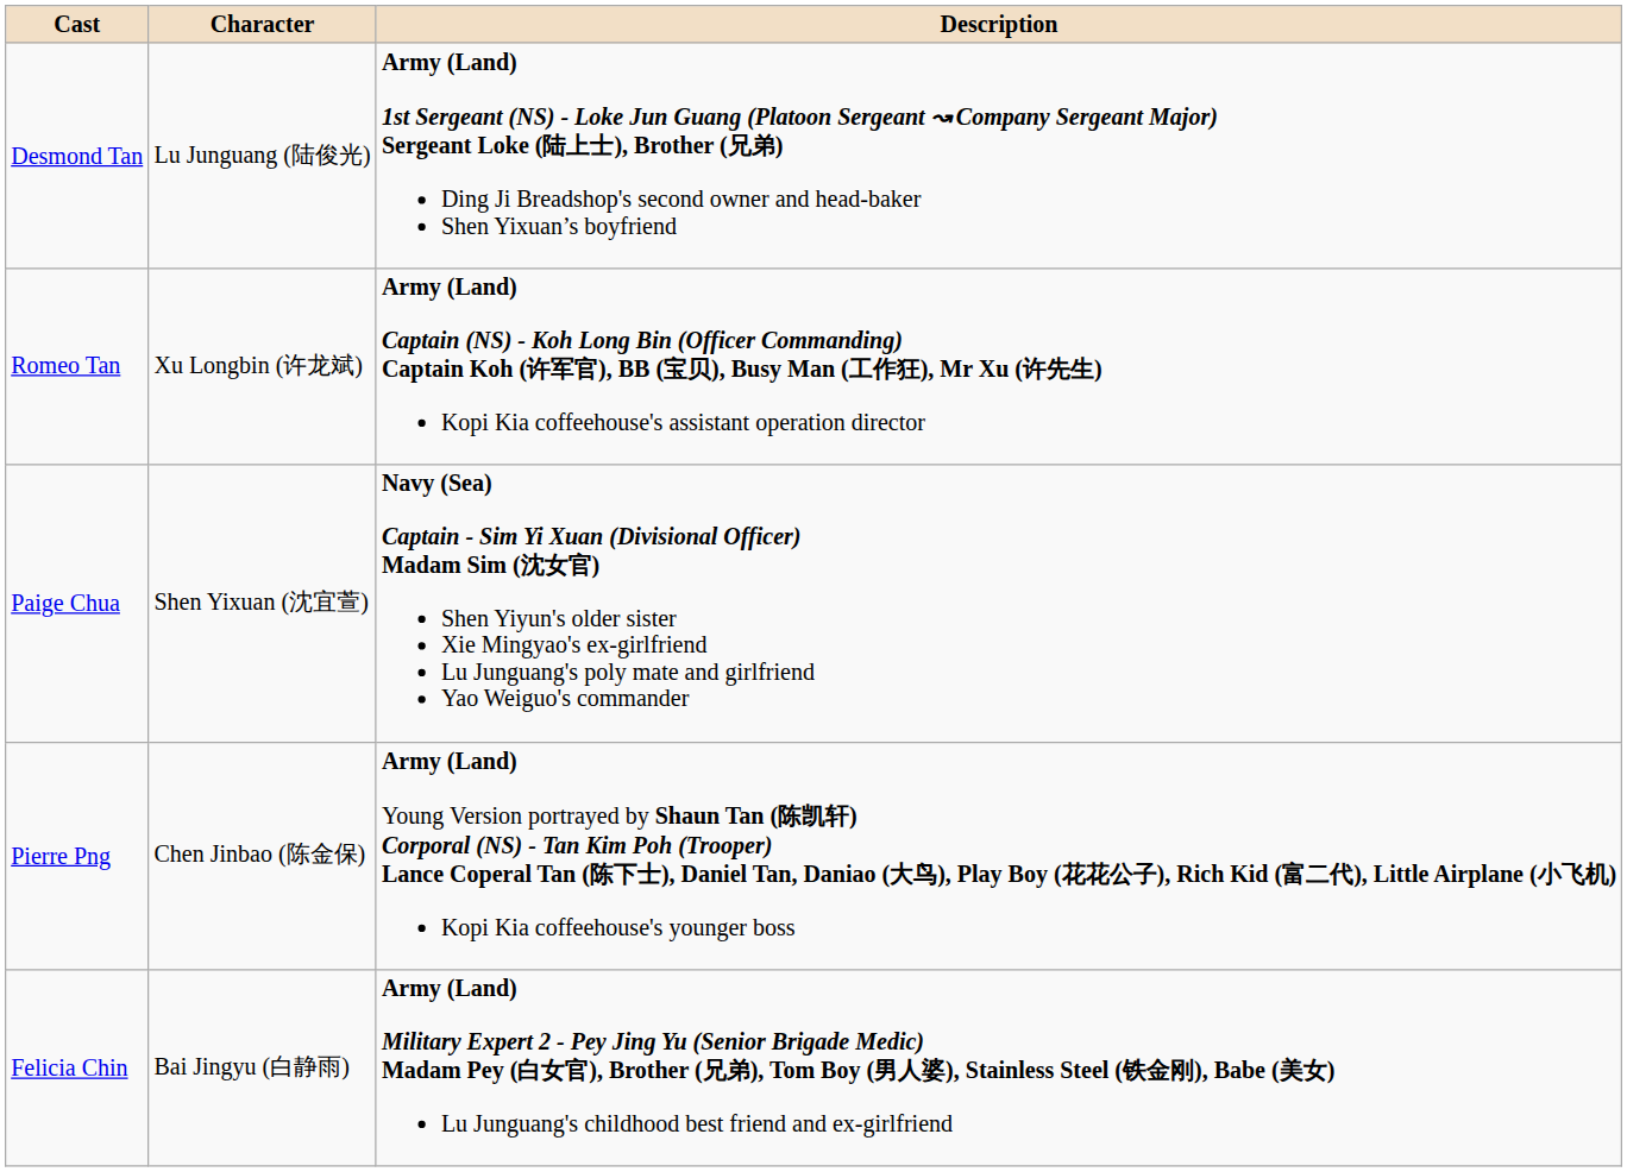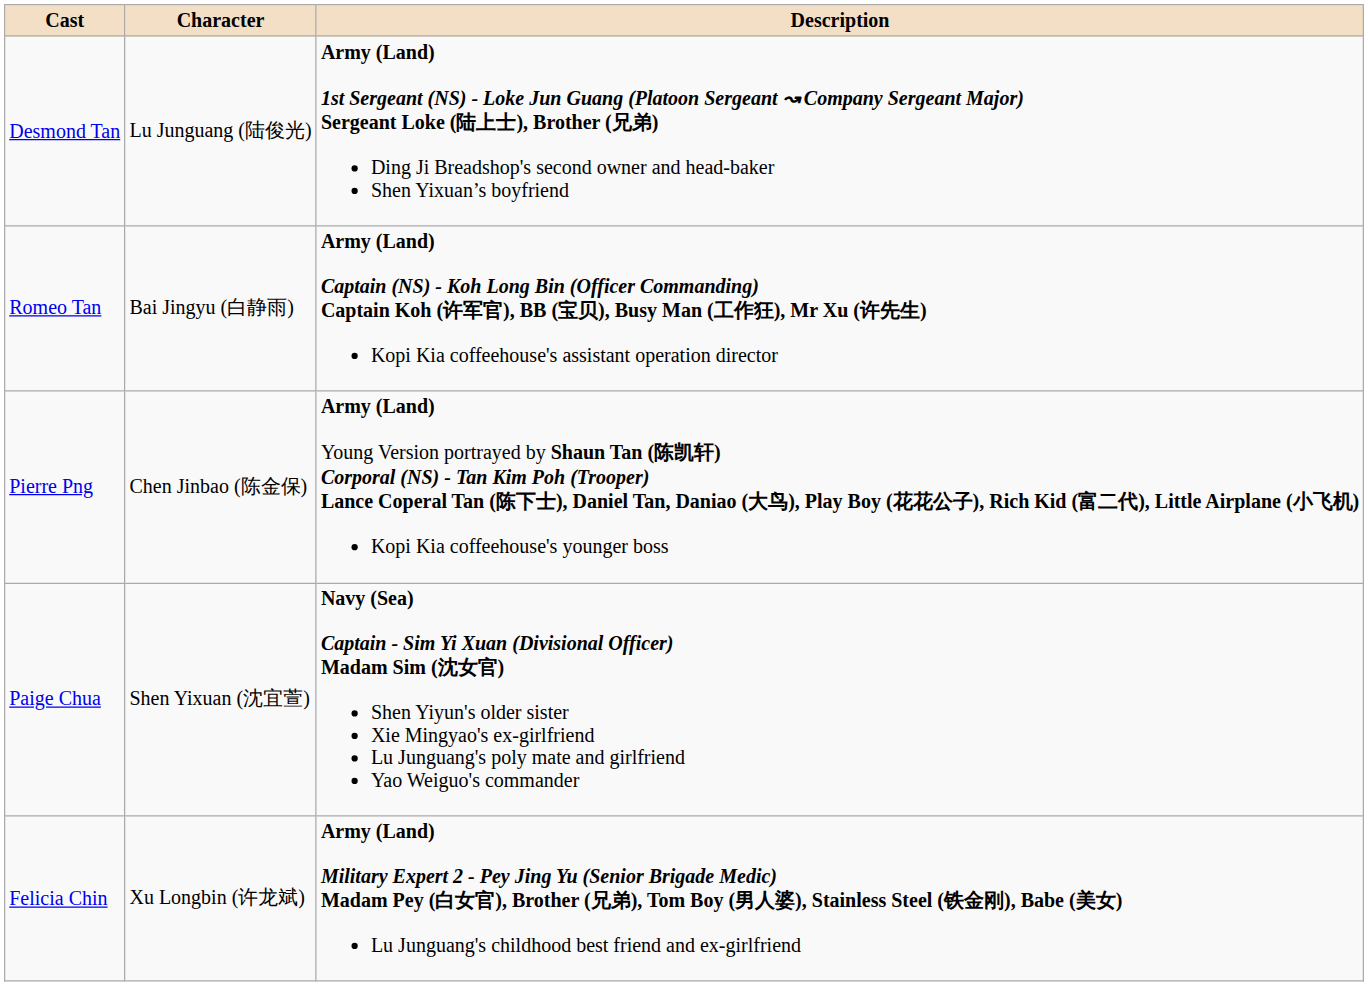Romeo Tan | Character: Xu Longbin (许龙斌) -> Bai Jingyu (白静雨)
rows swapped: Pierre Png <-> Paige Chua
Felicia Chin | Character: Bai Jingyu (白静雨) -> Xu Longbin (许龙斌)
